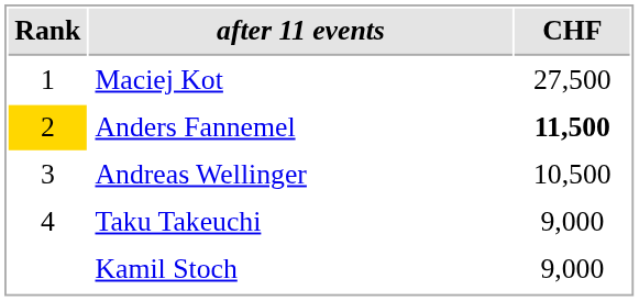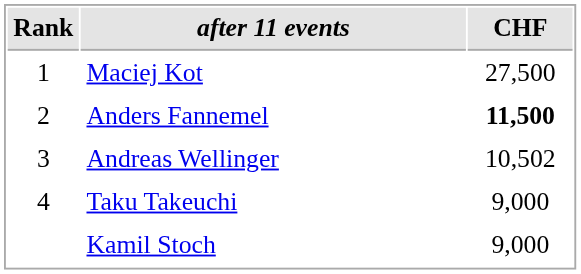Anders Fannemel | Rank: gold background -> no background
Andreas Wellinger | CHF: 10,500 -> 10,502
